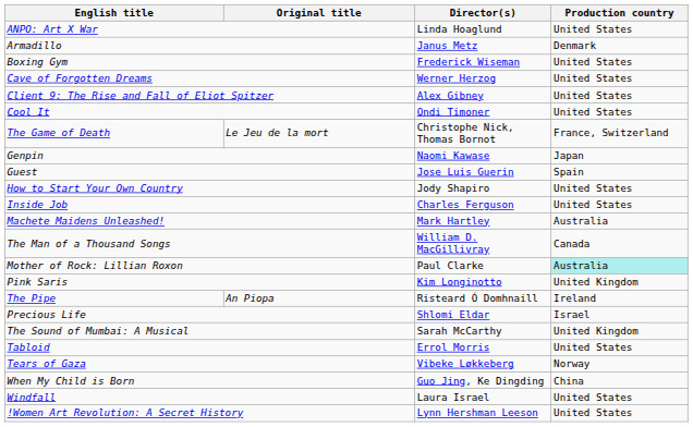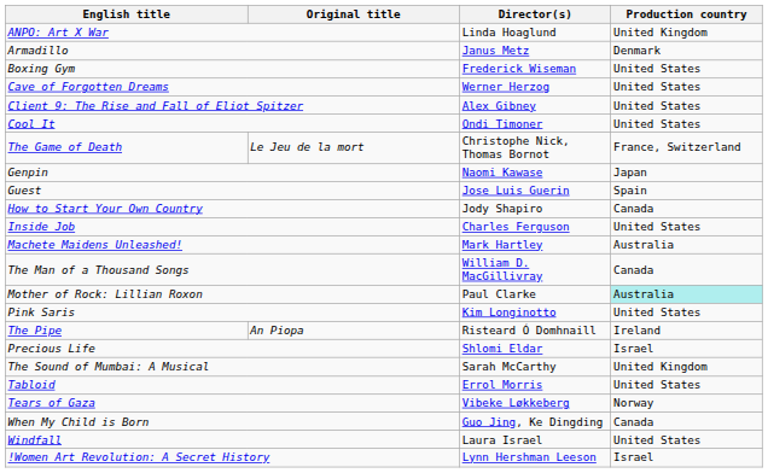ANPO: Art X War | Production country: United States -> United Kingdom
How to Start Your Own Country | Production country: United States -> Canada
Pink Saris | Production country: United Kingdom -> United States
When My Child is Born | Production country: China -> Canada
!Women Art Revolution: A Secret History | Production country: United States -> Israel
